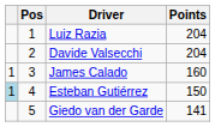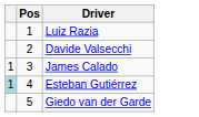- column: Points | 204 | 204 | 160 | 150 | 141
